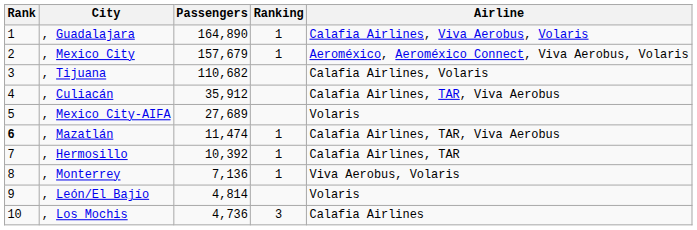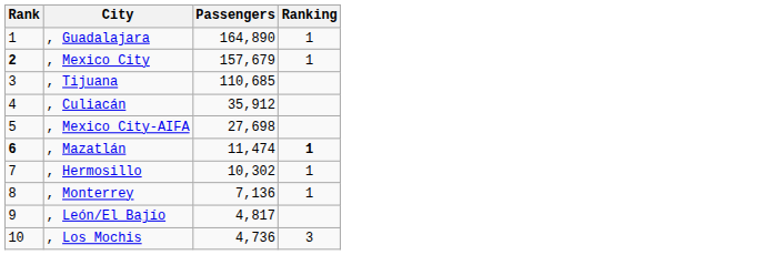- column: Airline | Calafia Airlines, Viva Aerobus, Volaris | Aeroméxico, Aeroméxico Connect, Viva Aerobus, Volaris | Calafia Airlines, Volaris | Calafia Airlines, TAR, Viva Aerobus | Volaris | Calafia Airlines, TAR, Viva Aerobus | Calafia Airlines, TAR | Viva Aerobus, Volaris | Volaris | Calafia Airlines
, Mexico City | Rank: normal -> bold
, Tijuana | Passengers: 110,682 -> 110,685
, Mexico City-AIFA | Passengers: 27,689 -> 27,698
, Mazatlán | Ranking: normal -> bold
, Hermosillo | Passengers: 10,392 -> 10,302
, León/El Bajío | Passengers: 4,814 -> 4,817
